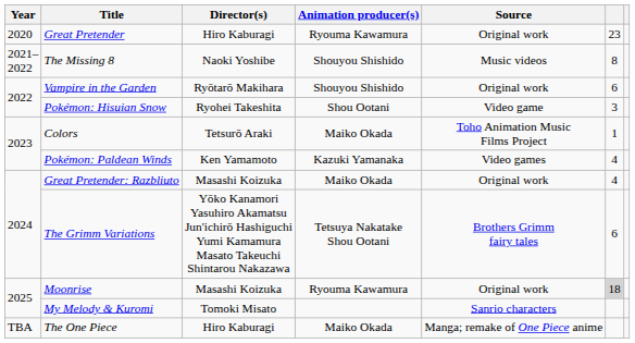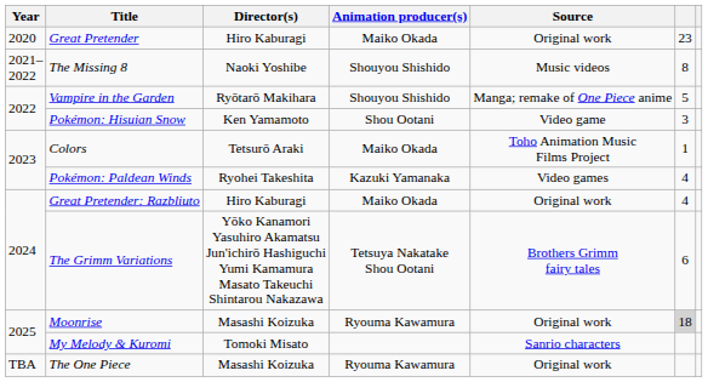Great Pretender | Animation producer(s): Ryouma Kawamura -> Maiko Okada
Vampire in the Garden | Source: Original work -> Manga; remake of One Piece anime
Vampire in the Garden | column 6: 6 -> 5
Pokémon: Hisuian Snow | Director(s): Ryohei Takeshita -> Ken Yamamoto
Pokémon: Paldean Winds | Director(s): Ken Yamamoto -> Ryohei Takeshita
Great Pretender: Razbliuto | Director(s): Masashi Koizuka -> Hiro Kaburagi
The One Piece | Director(s): Hiro Kaburagi -> Masashi Koizuka
The One Piece | Animation producer(s): Maiko Okada -> Ryouma Kawamura
The One Piece | Source: Manga; remake of One Piece anime -> Original work
